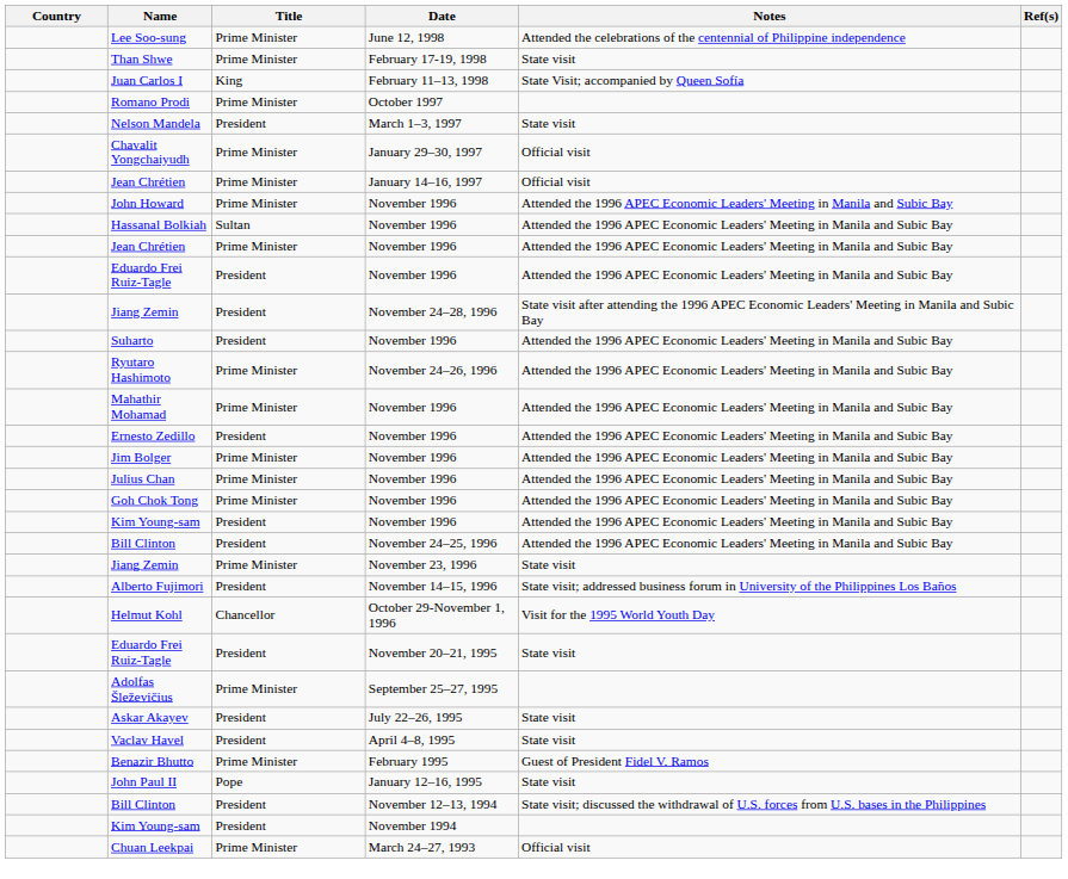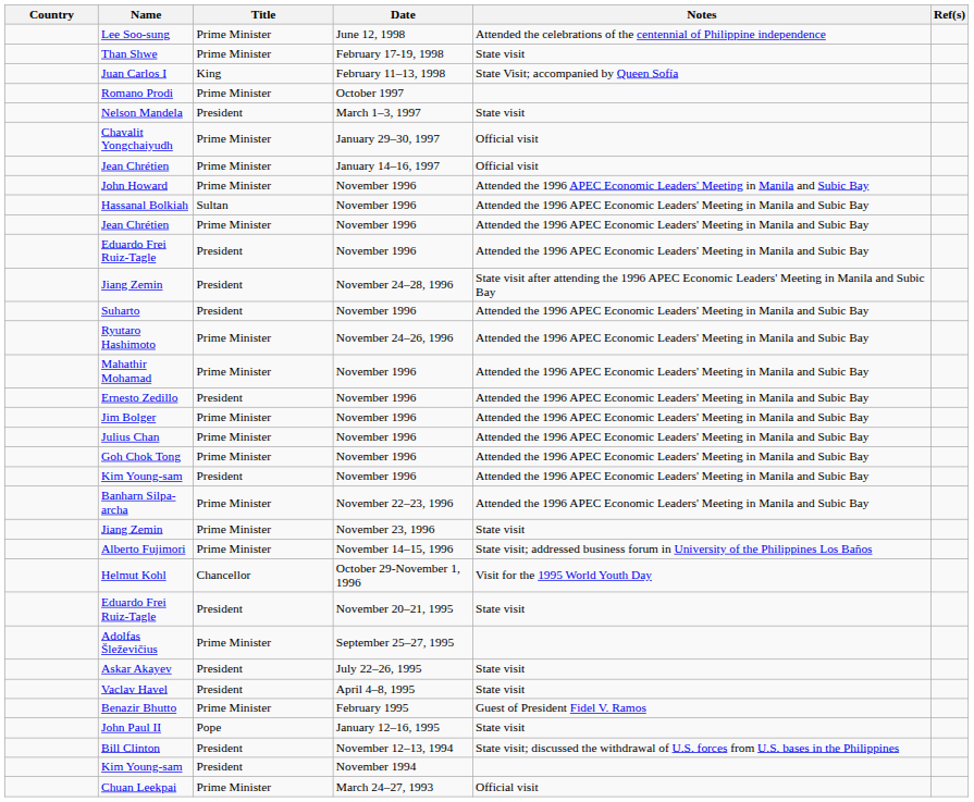+ row: Banharn Silpa-archa | Prime Minister | November 22–23, 1996 | Attended the 1996 APEC Economic Leaders' Meeting in Manila and Subic Bay
- row: Bill Clinton | President | November 24–25, 1996 | Attended the 1996 APEC Economic Leaders' Meeting in Manila and Subic Bay
Alberto Fujimori | Title: President -> Prime Minister
